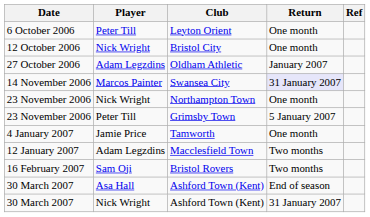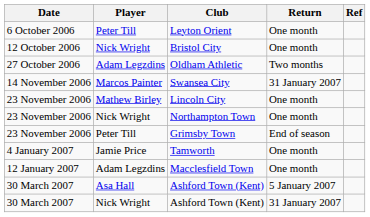Oldham Athletic | Return: January 2007 -> Two months
Swansea City | Return: lavender background -> no background
+ row: 23 November 2006 | Mathew Birley | Lincoln City | One month
Grimsby Town | Return: 5 January 2007 -> End of season
Macclesfield Town | Return: Two months -> One month
- row: 16 February 2007 | Sam Oji | Bristol Rovers | Two months
Asa Hall / Ashford Town (Kent) | Return: End of season -> 5 January 2007
